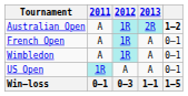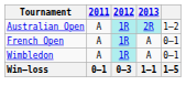Australian Open | column 5: bold -> normal
- row: US Open | 1R | A | A | 0–1
